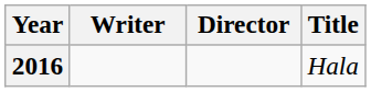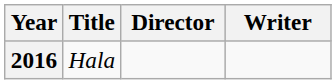columns swapped: Title <-> Writer
